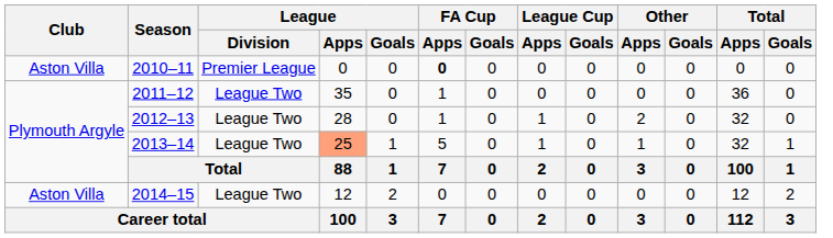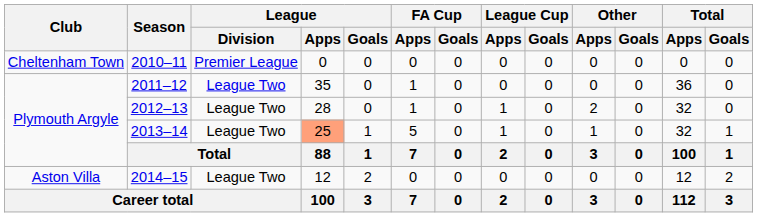2010–11 | Club: Aston Villa -> Cheltenham Town
2010–11 | FA Cup / Apps: bold -> normal
